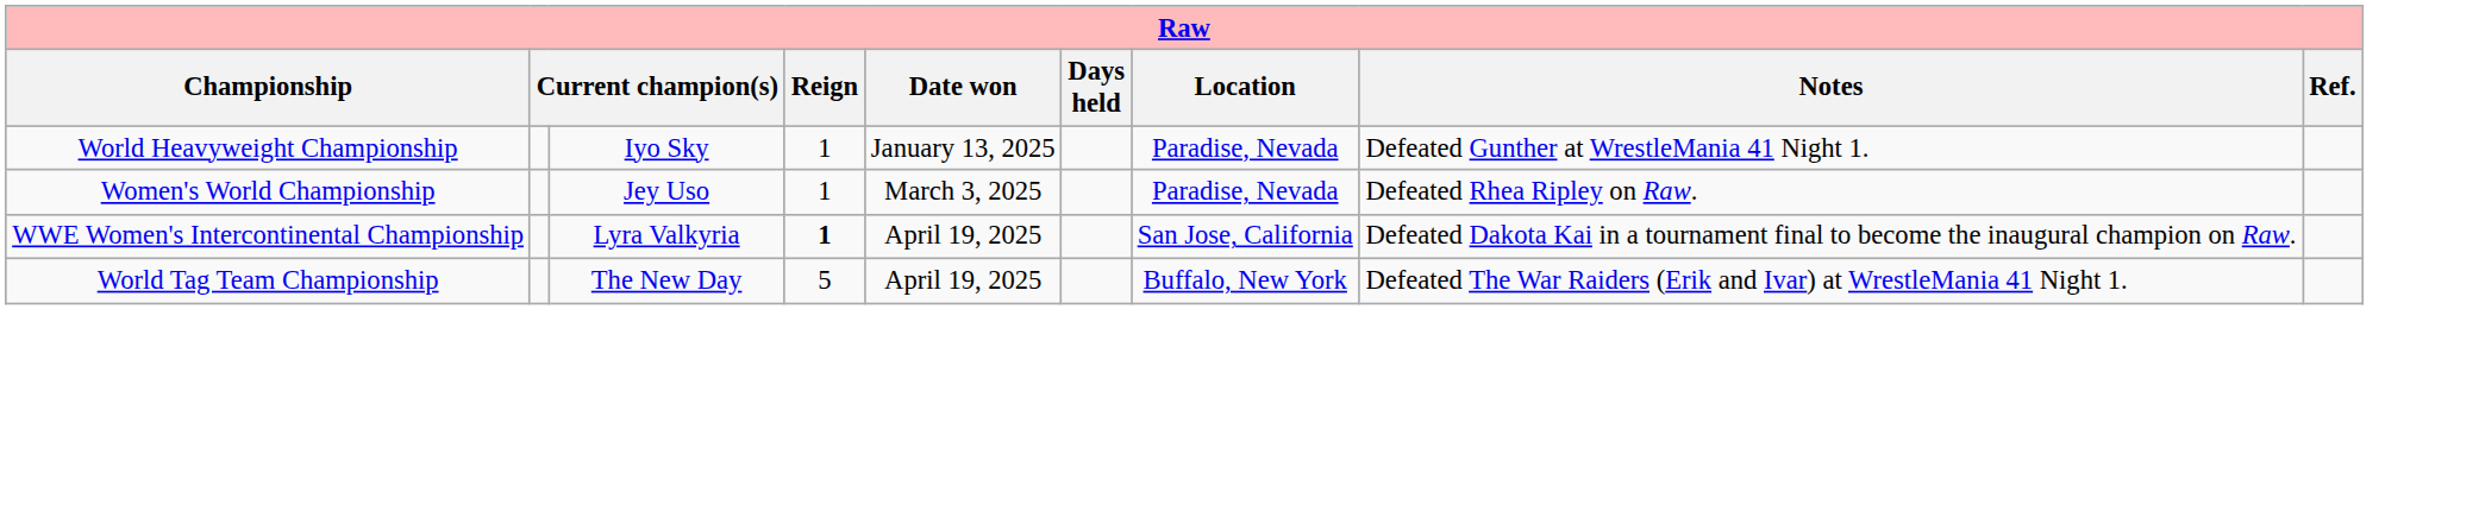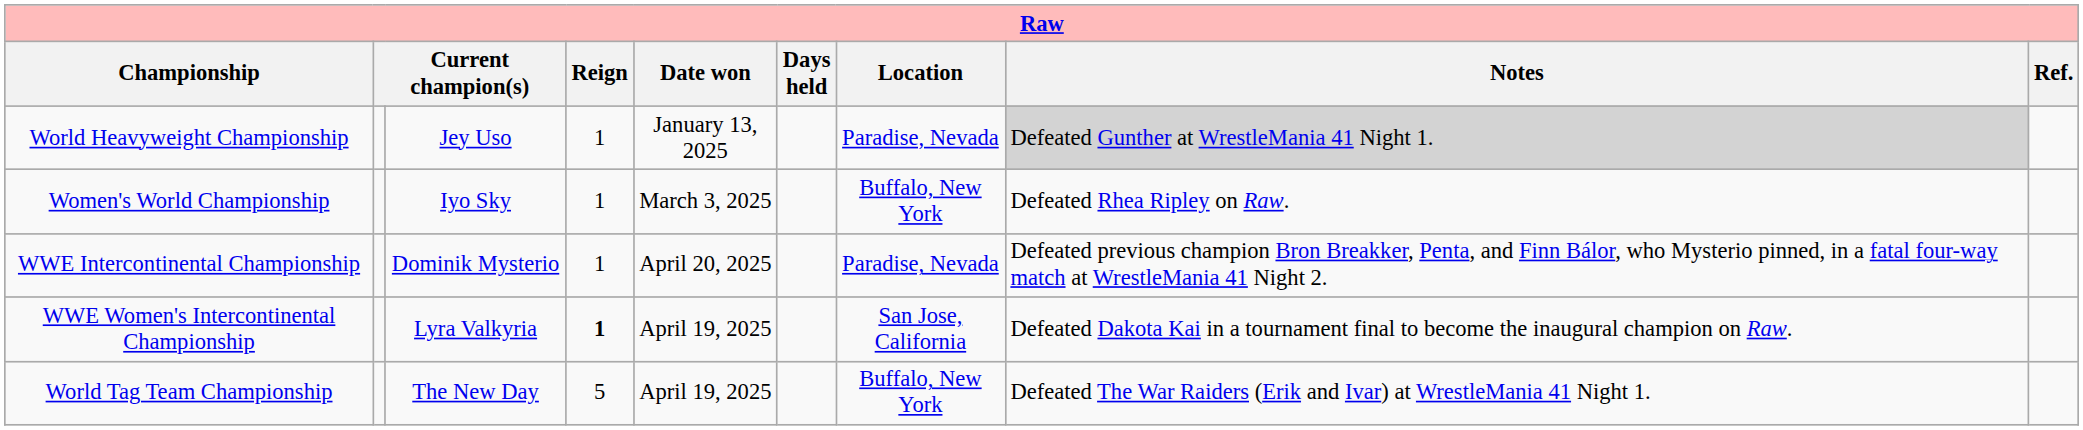World Heavyweight Championship | column 3: Iyo Sky -> Jey Uso
World Heavyweight Championship | Notes: no background -> lightgrey background
Women's World Championship | column 3: Jey Uso -> Iyo Sky
Women's World Championship | Location: Paradise, Nevada -> Buffalo, New York
+ row: WWE Intercontinental Championship | Dominik Mysterio | 1 | April 20, 2025 | Paradise, Nevada | Defeated previous champion Bron Breakker, Penta, and Finn Bálor, who Mysterio pinned, in a fatal four-way match at WrestleMania 41 Night 2.
